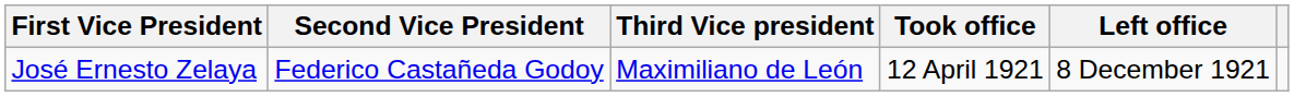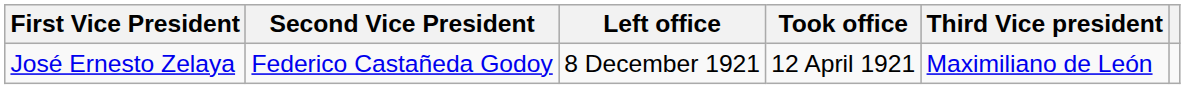columns swapped: Third Vice president <-> Left office
